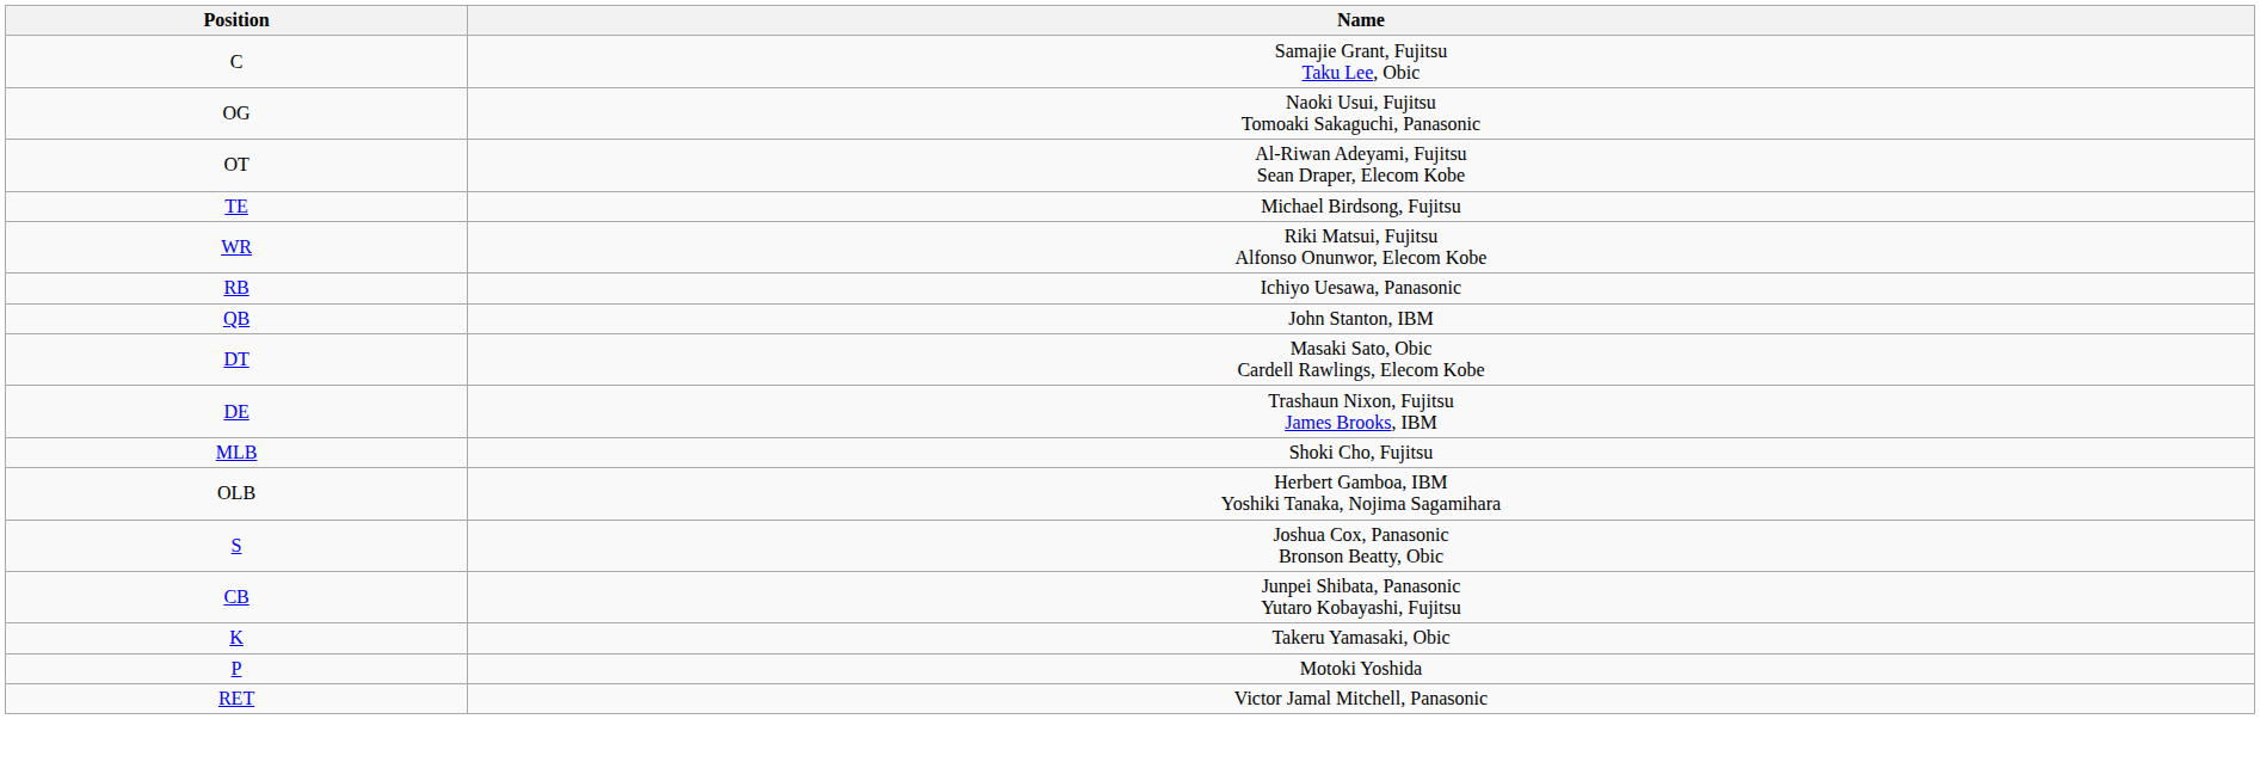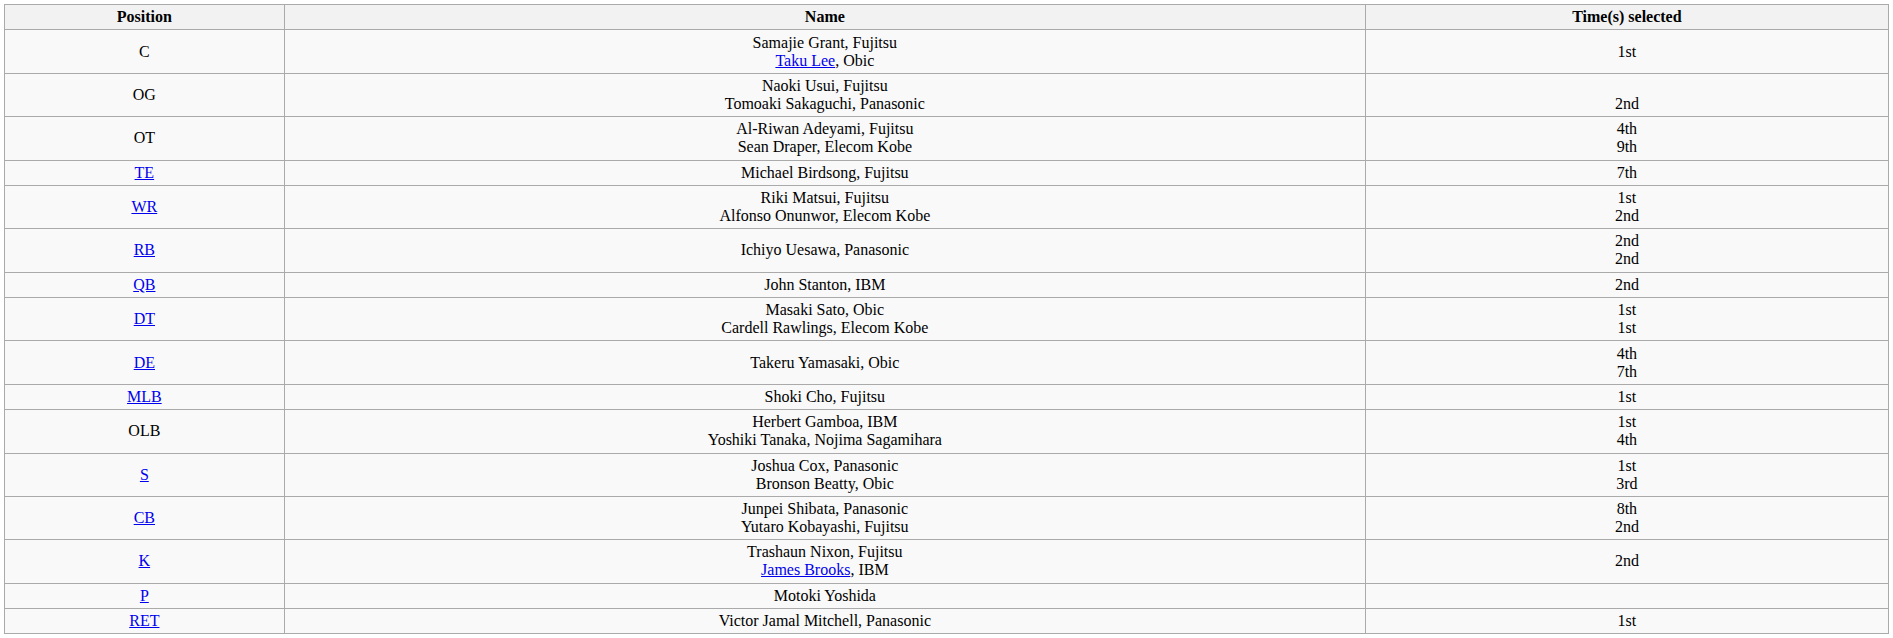+ column: Time(s) selected | 1st | 2nd | 4th 9th | 7th | 1st 2nd | 2nd 2nd | 2nd | 1st 1st | 4th 7th | 1st | 1st 4th | 1st 3rd | 8th 2nd | 2nd | 1st
DE | Name: Trashaun Nixon, Fujitsu James Brooks, IBM -> Takeru Yamasaki, Obic
K | Name: Takeru Yamasaki, Obic -> Trashaun Nixon, Fujitsu James Brooks, IBM
